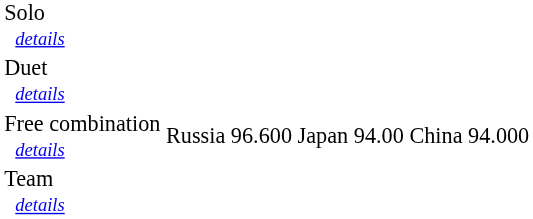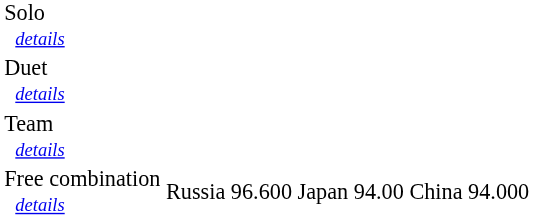rows swapped: Team details <-> Free combination details
